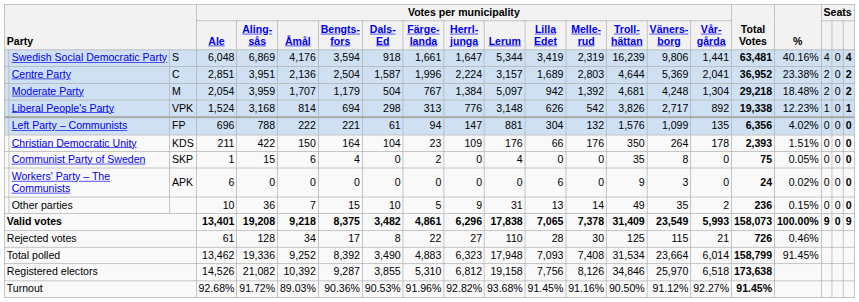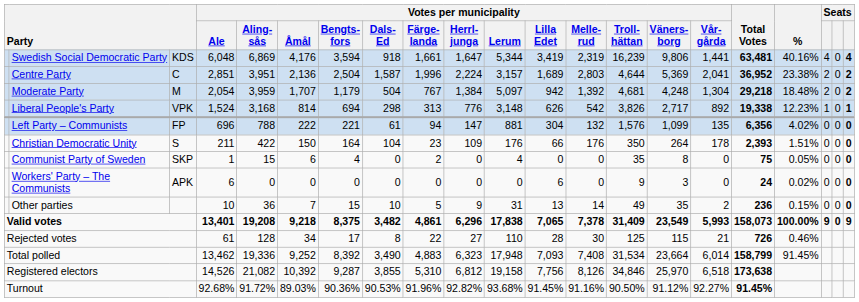Swedish Social Democratic Party | column 3: S -> KDS
Christian Democratic Unity | column 3: KDS -> S
